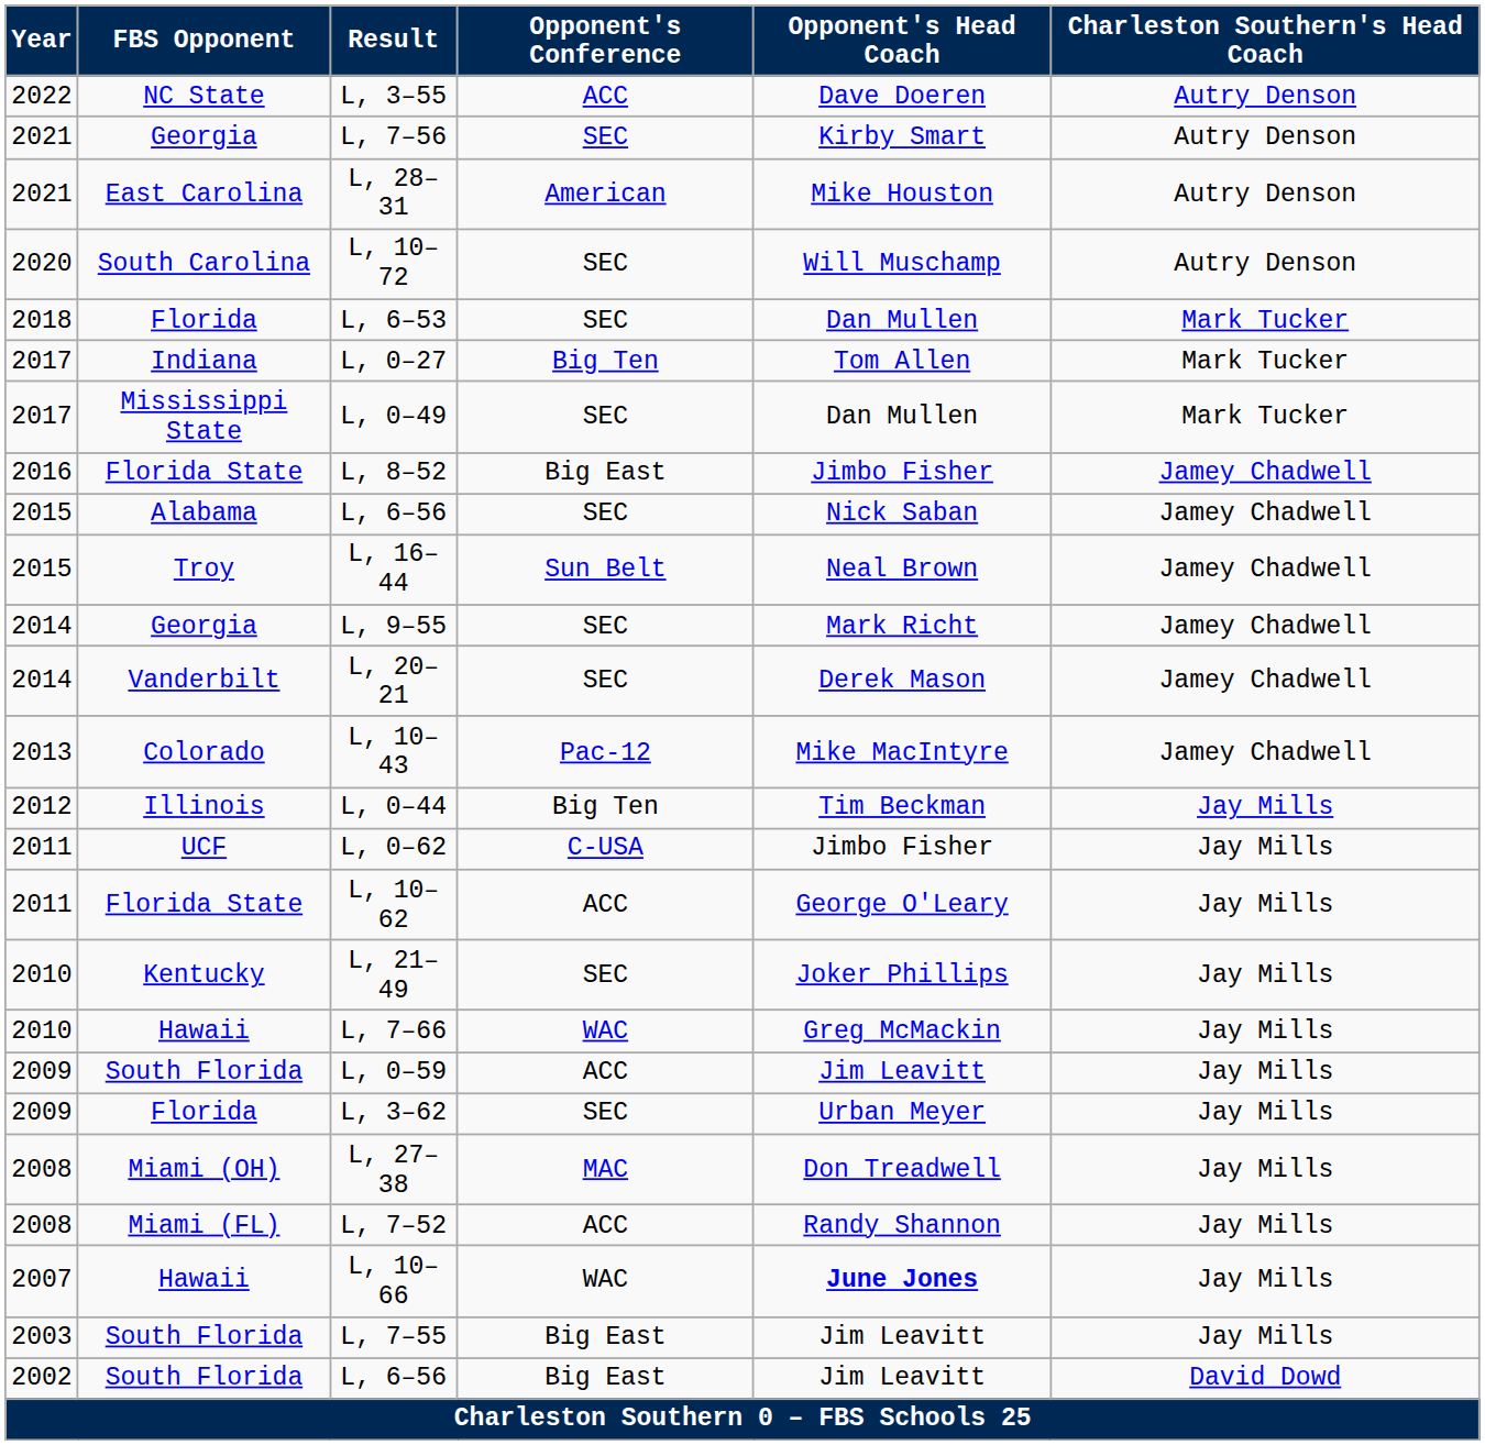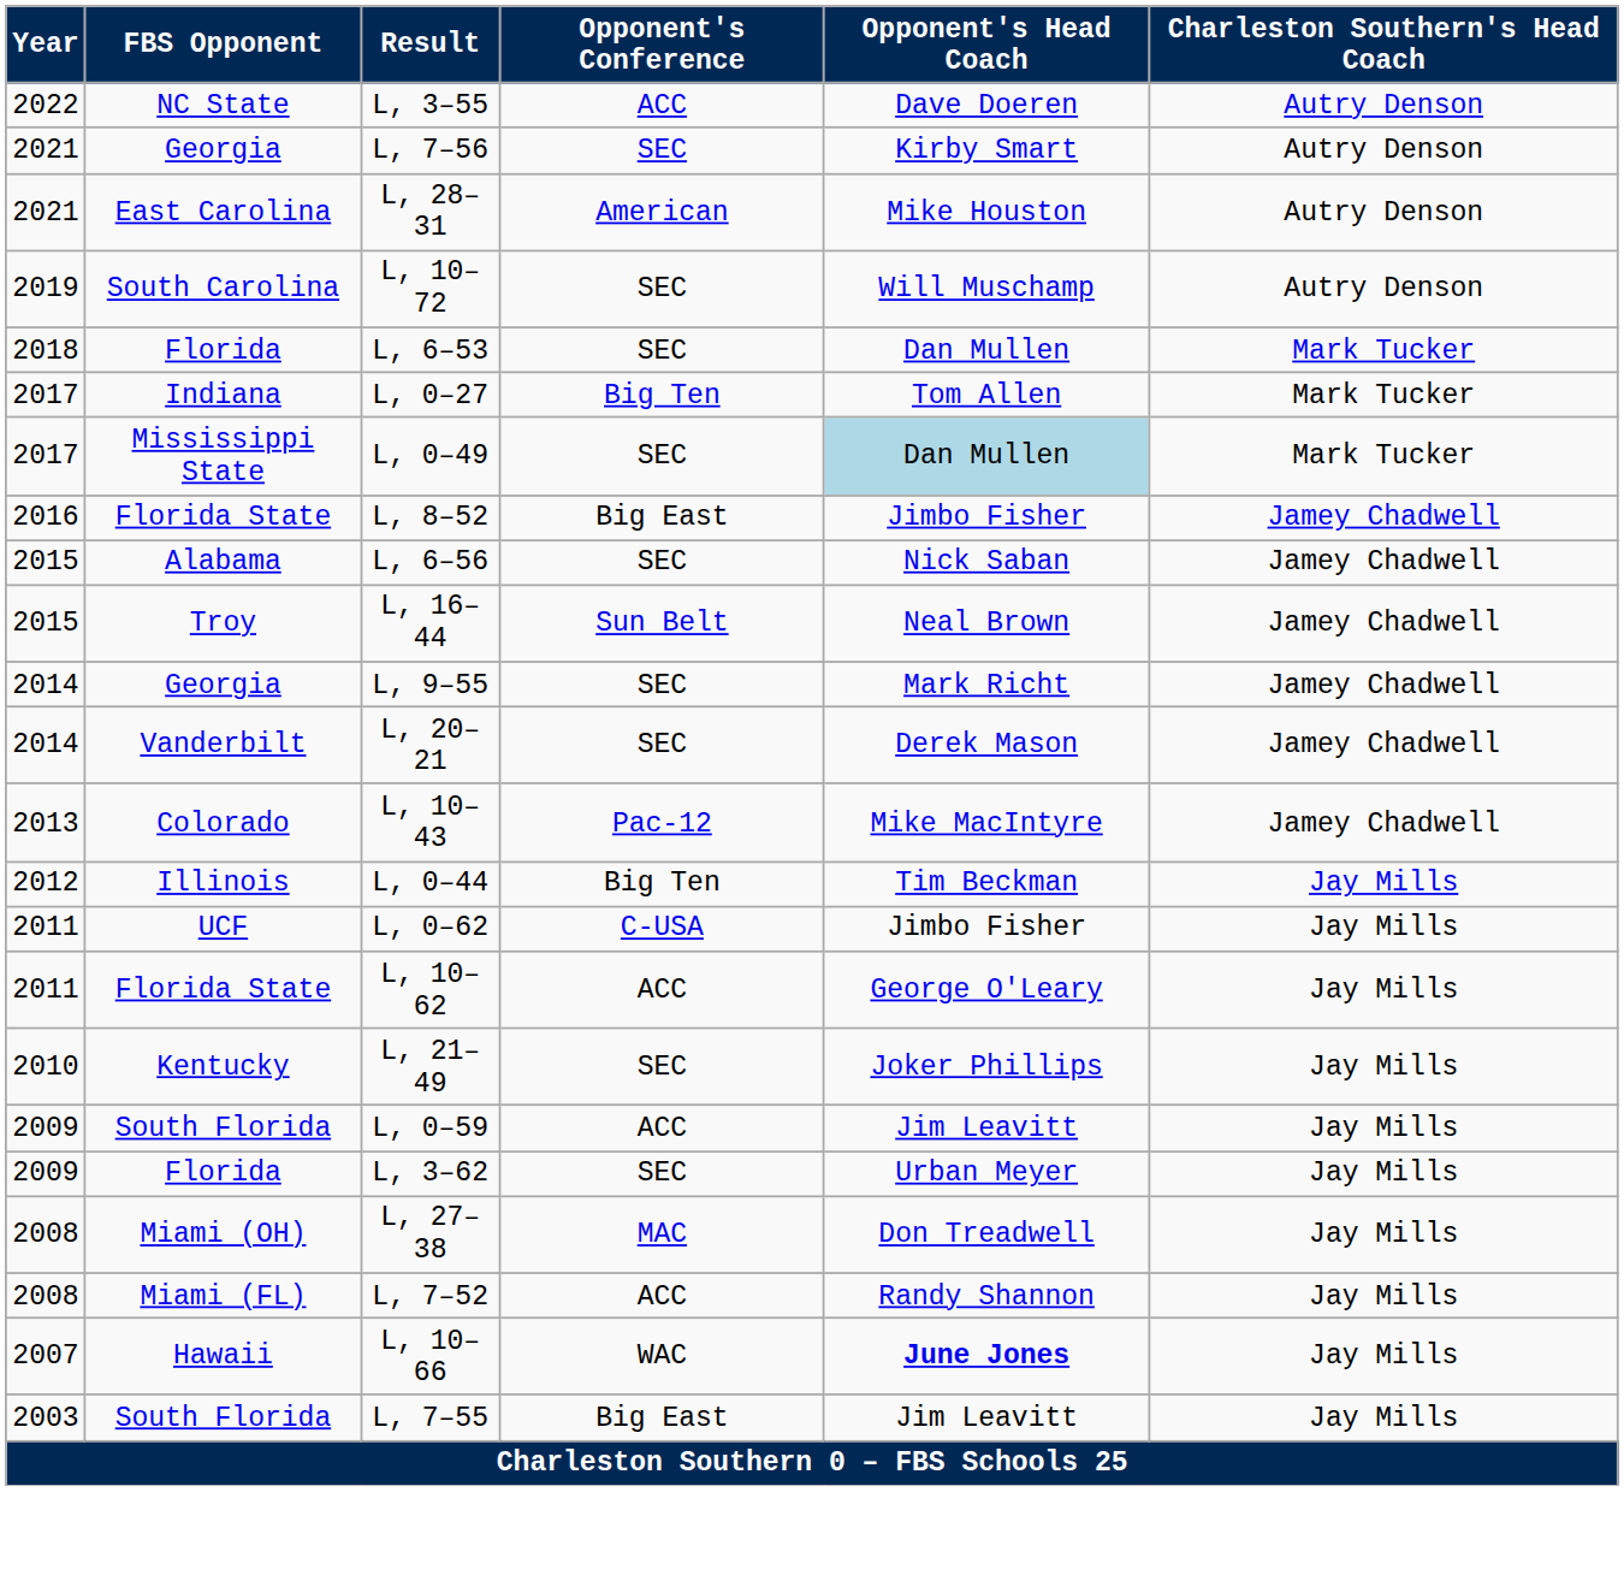L, 10–72 | Year: 2020 -> 2019
L, 0–49 | Opponent's Head Coach: no background -> lightblue background
- row: 2010 | Hawaii | L, 7–66 | WAC | Greg McMackin | Jay Mills
- row: 2002 | South Florida | L, 6–56 | Big East | Jim Leavitt | David Dowd
